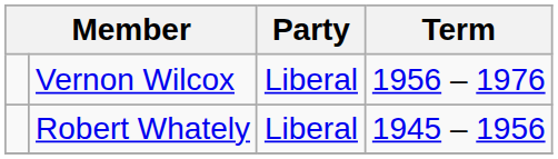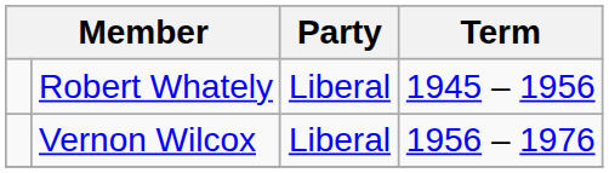rows swapped: Robert Whately <-> Vernon Wilcox
